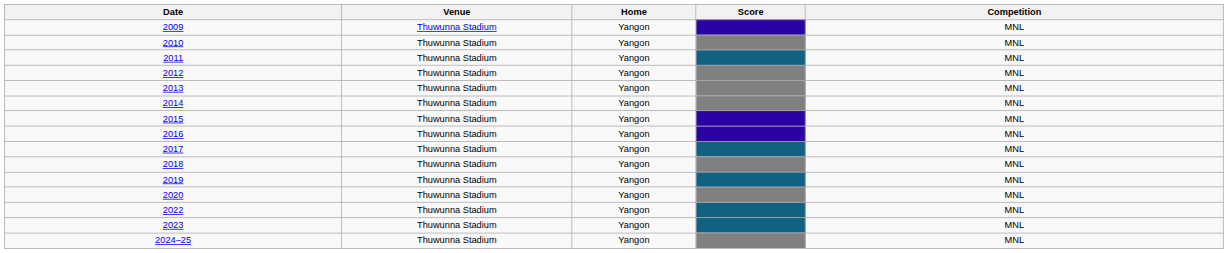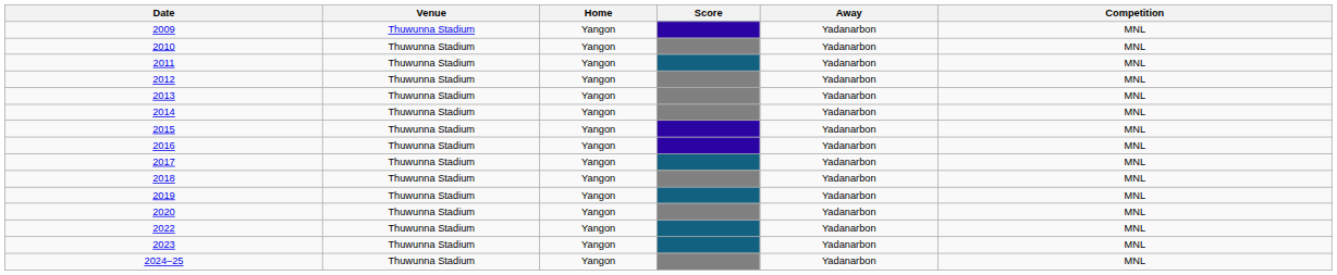+ column: Away | Yadanarbon | Yadanarbon | Yadanarbon | Yadanarbon | Yadanarbon | Yadanarbon | Yadanarbon | Yadanarbon | Yadanarbon | Yadanarbon | Yadanarbon | Yadanarbon | Yadanarbon | Yadanarbon | Yadanarbon
